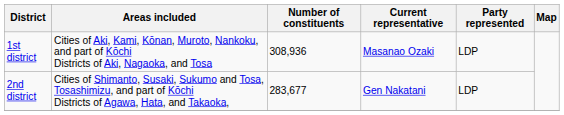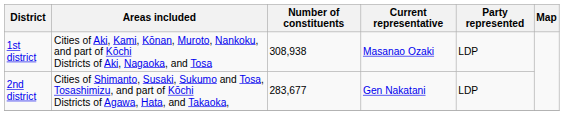1st district | Number of constituents: 308,936 -> 308,938
